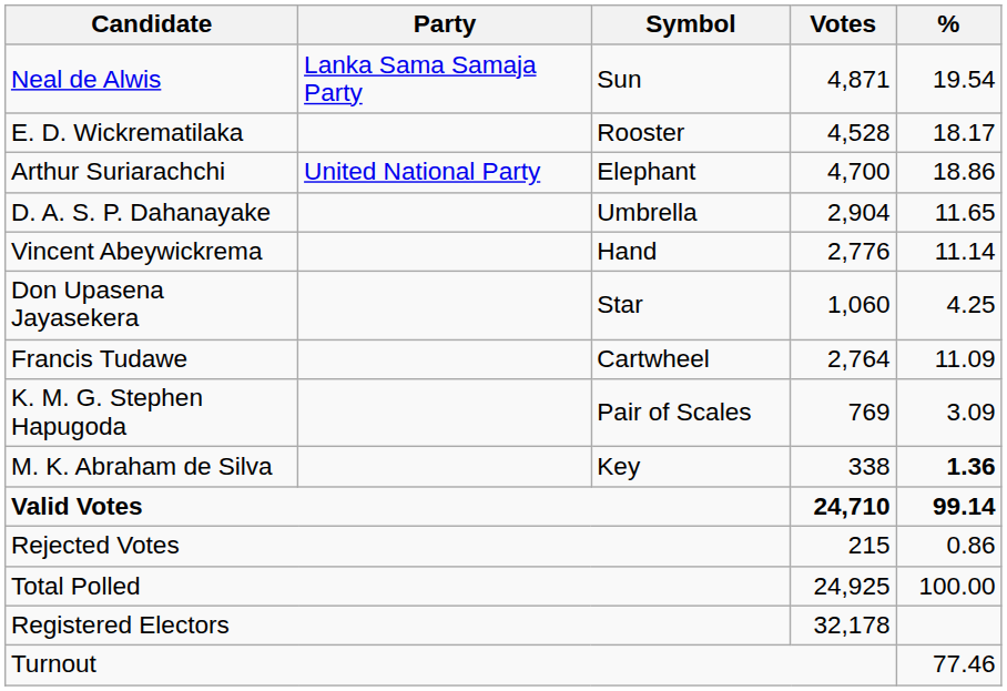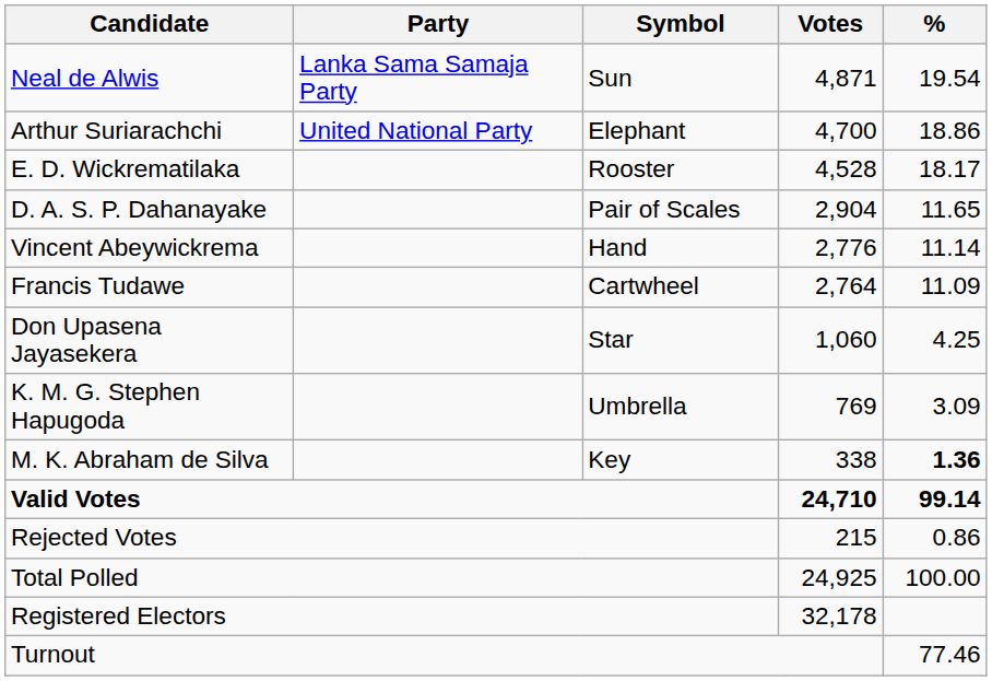rows swapped: Arthur Suriarachchi <-> E. D. Wickrematilaka
D. A. S. P. Dahanayake | Symbol: Umbrella -> Pair of Scales
rows swapped: Francis Tudawe <-> Don Upasena Jayasekera
K. M. G. Stephen Hapugoda | Symbol: Pair of Scales -> Umbrella
